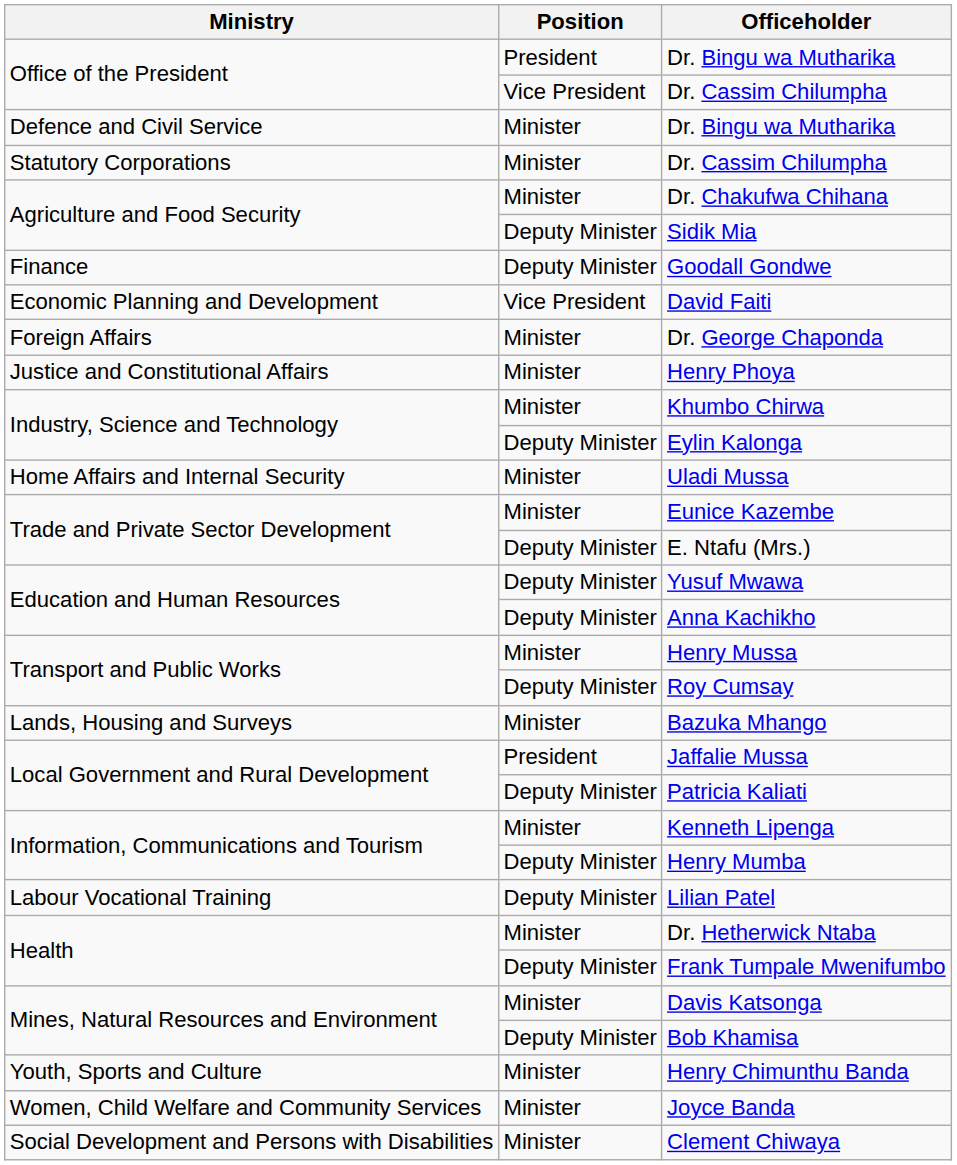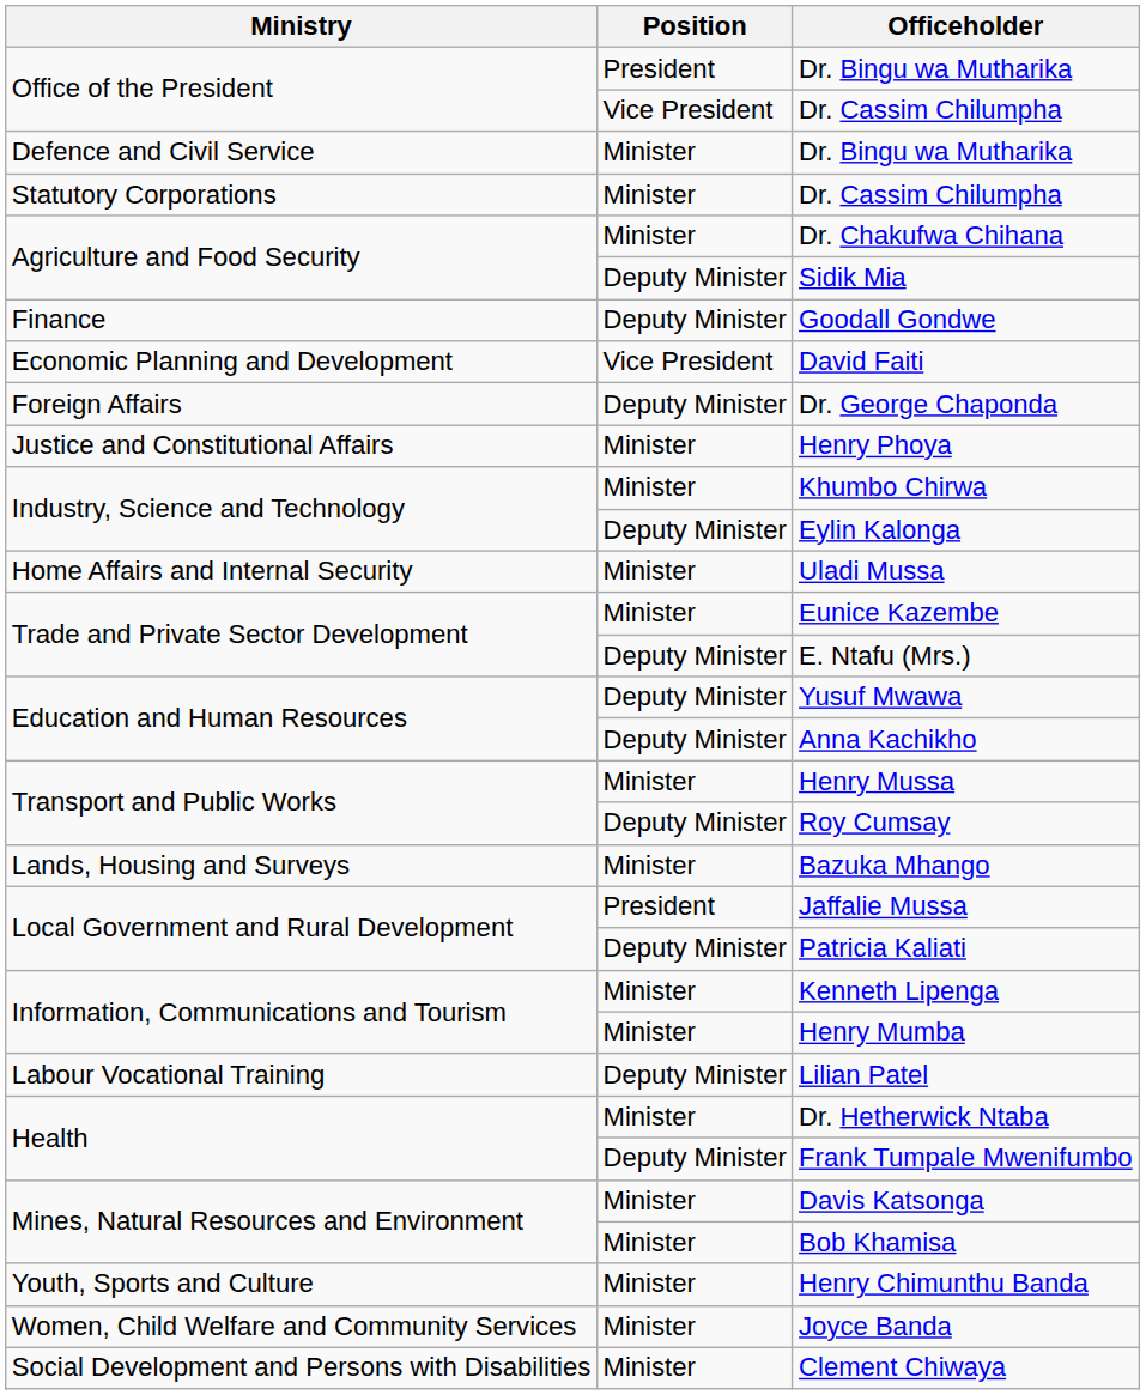Dr. George Chaponda | Position: Minister -> Deputy Minister
Henry Mumba | Position: Deputy Minister -> Minister
Bob Khamisa | Position: Deputy Minister -> Minister
